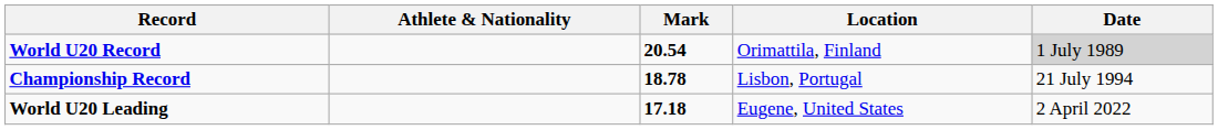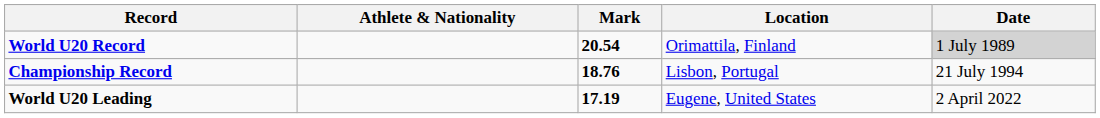Championship Record | Mark: 18.78 -> 18.76
World U20 Leading | Mark: 17.18 -> 17.19
